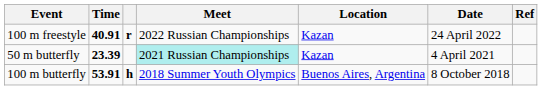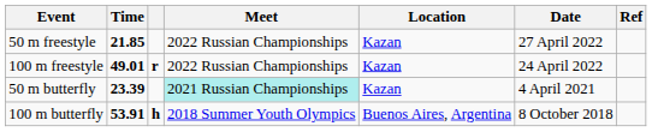+ row: 50 m freestyle | 21.85 | 2022 Russian Championships | Kazan | 27 April 2022
100 m freestyle | Time: 40.91 -> 49.01
